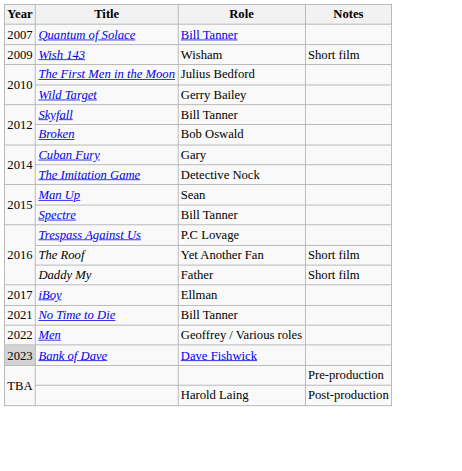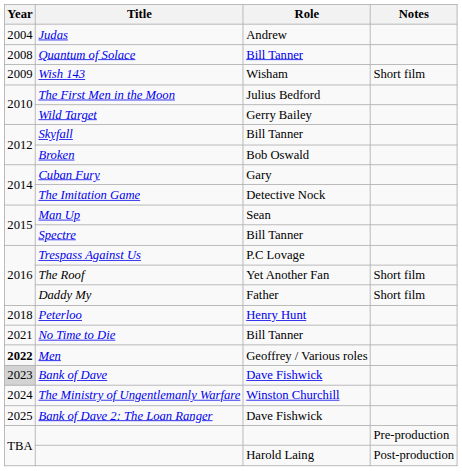+ row: 2004 | Judas | Andrew
Quantum of Solace | Year: 2007 -> 2008
- row: 2017 | iBoy | Ellman
+ row: 2018 | Peterloo | Henry Hunt
Men | Year: normal -> bold
+ row: 2024 | The Ministry of Ungentlemanly Warfare | Winston Churchill
+ row: 2025 | Bank of Dave 2: The Loan Ranger | Dave Fishwick
